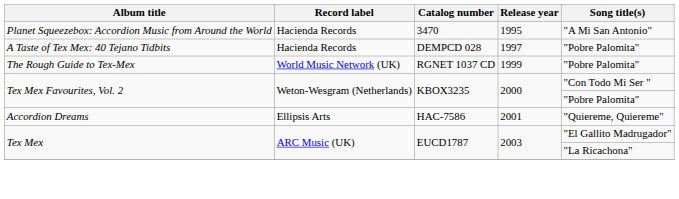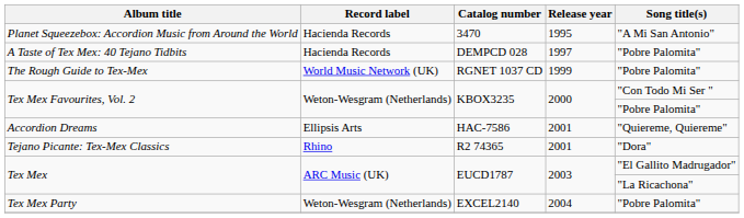+ row: Tejano Picante: Tex-Mex Classics | Rhino | R2 74365 | 2001 | "Dora"
+ row: Tex Mex Party | Weton-Wesgram (Netherlands) | EXCEL2140 | 2004 | "Pobre Palomita"
